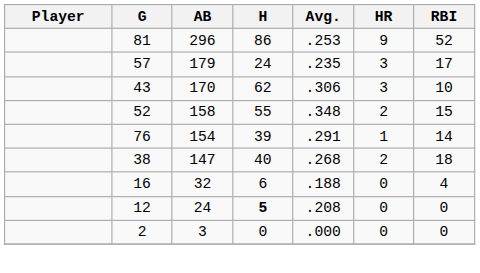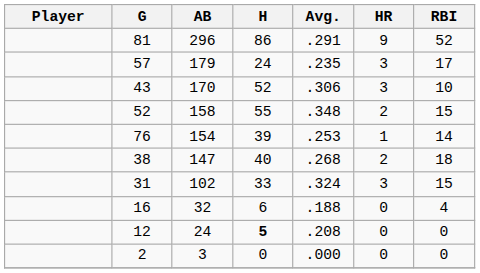81 | Avg.: .253 -> .291
43 | H: 62 -> 52
76 | Avg.: .291 -> .253
+ row: 31 | 102 | 33 | .324 | 3 | 15
